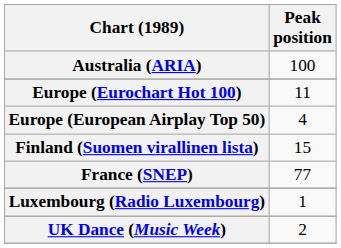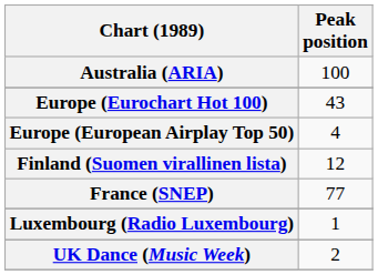Europe (Eurochart Hot 100) | Peak position: 11 -> 43
Finland (Suomen virallinen lista) | Peak position: 15 -> 12
